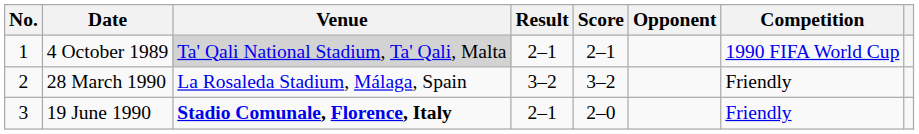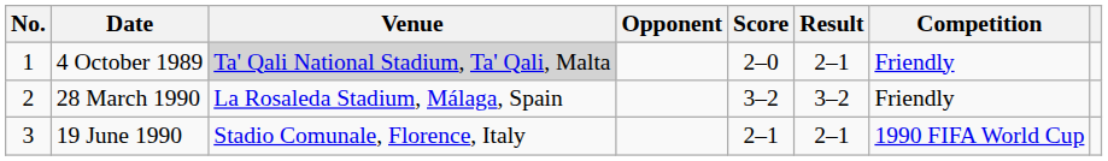columns swapped: Opponent <-> Result
4 October 1989 | Score: 2–1 -> 2–0
4 October 1989 | Competition: 1990 FIFA World Cup -> Friendly
19 June 1990 | Venue: bold -> normal
19 June 1990 | Score: 2–0 -> 2–1
19 June 1990 | Competition: Friendly -> 1990 FIFA World Cup
